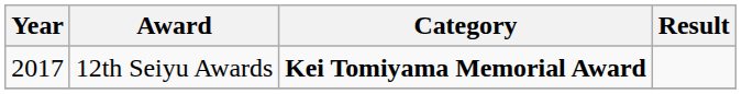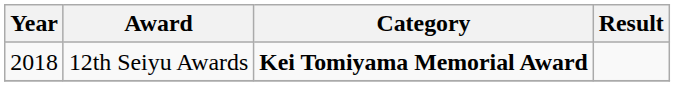12th Seiyu Awards | Year: 2017 -> 2018
